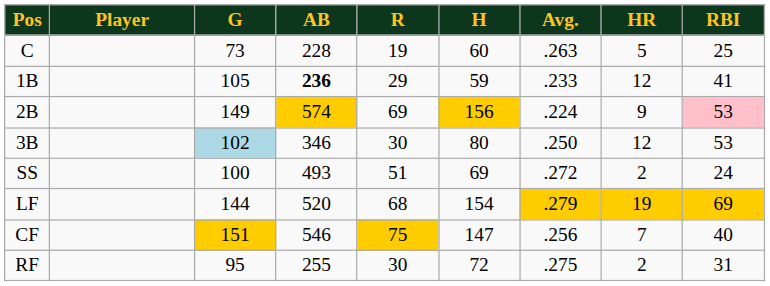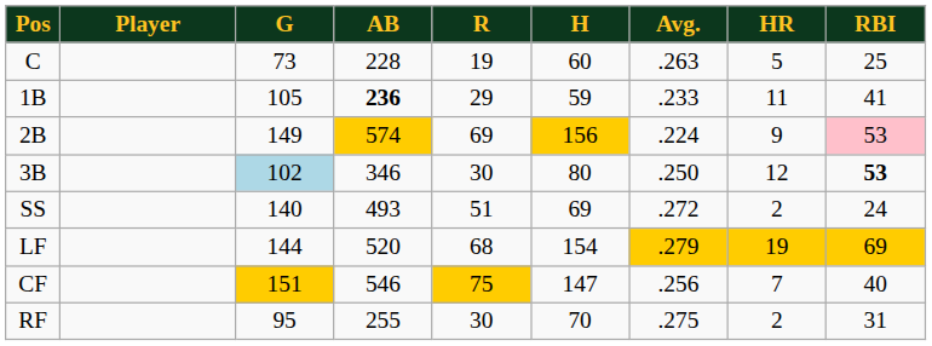1B | HR: 12 -> 11
3B | RBI: normal -> bold
SS | G: 100 -> 140
RF | H: 72 -> 70
